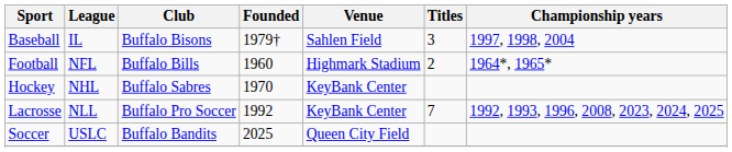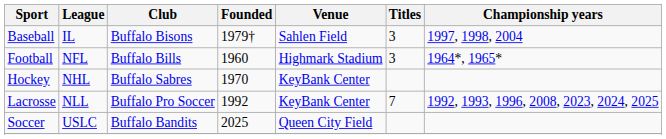Football | Titles: 2 -> 3
